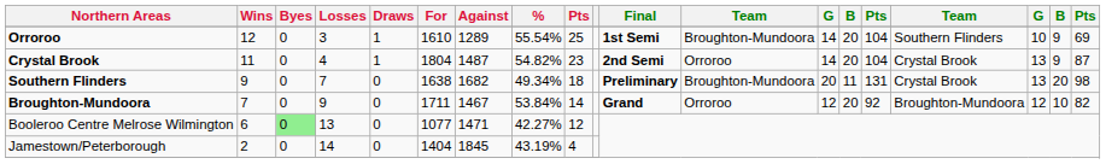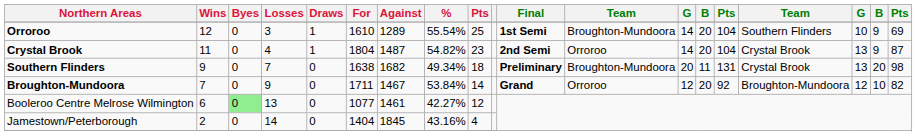Booleroo Centre Melrose Wilmington | Against: 1471 -> 1461
Jamestown/Peterborough | %: 43.19% -> 43.16%
